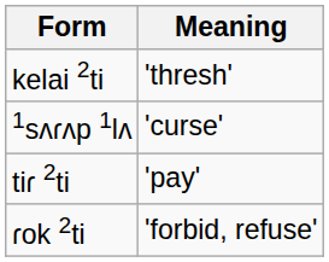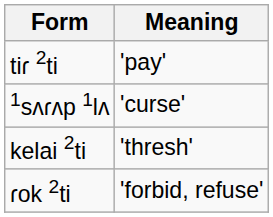rows swapped: tiɾ 2ti <-> kelai 2ti
